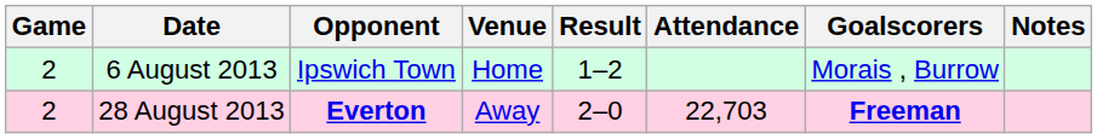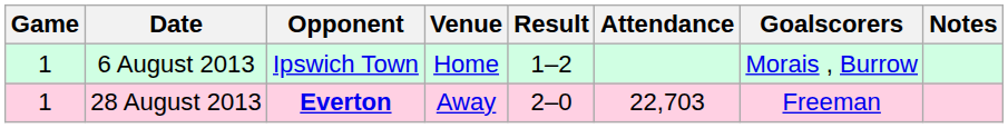6 August 2013 | Game: 2 -> 1
28 August 2013 | Game: 2 -> 1
28 August 2013 | Goalscorers: bold -> normal
